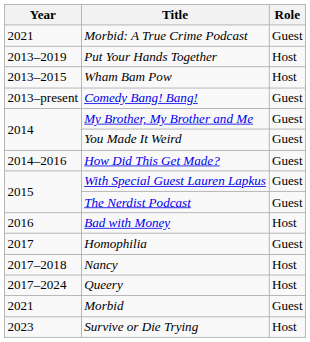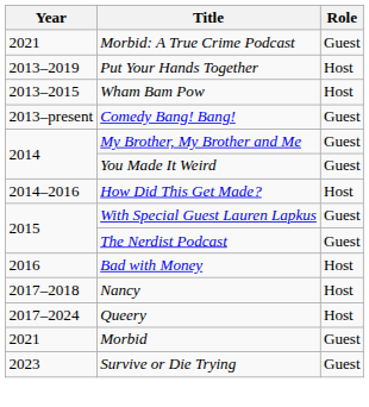How Did This Get Made? | Role: Guest -> Host
- row: 2017 | Homophilia | Guest
Survive or Die Trying | Role: Host -> Guest
